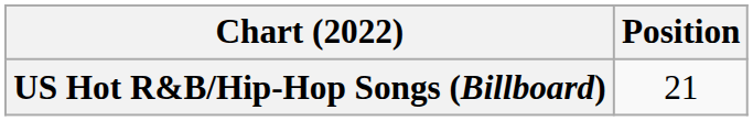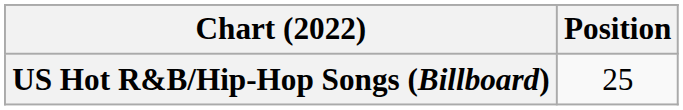US Hot R&B/Hip-Hop Songs (Billboard) | Position: 21 -> 25
